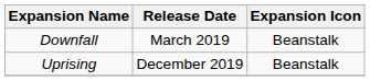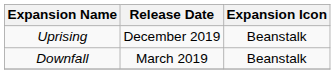rows swapped: Downfall <-> Uprising
